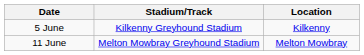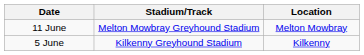rows swapped: 5 June <-> 11 June
